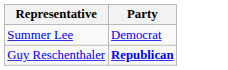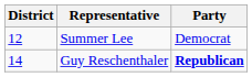+ column: District | 12 | 14
